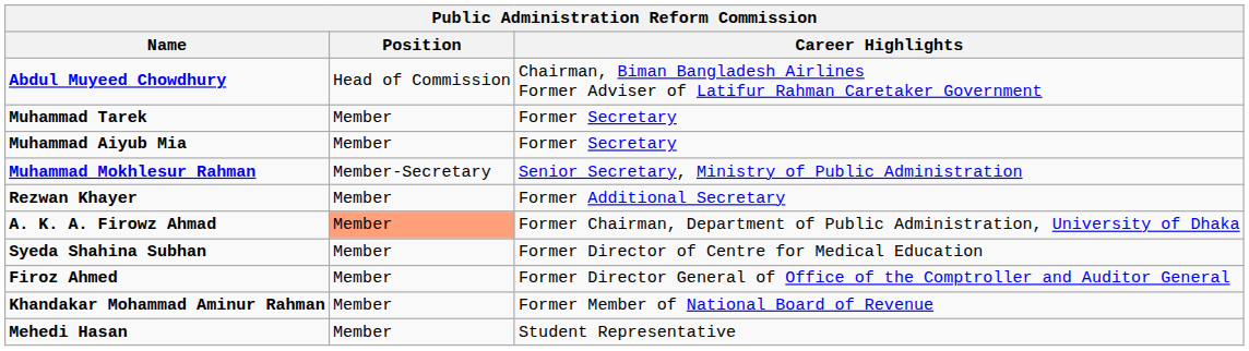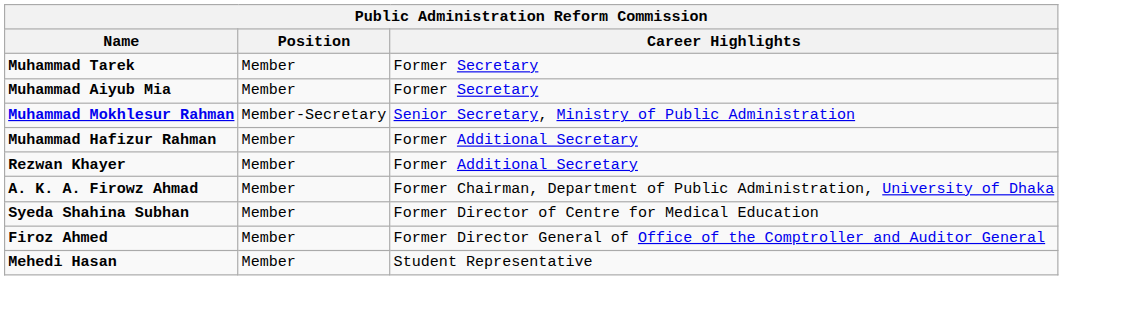- row: Abdul Muyeed Chowdhury | Head of Commission | Chairman, Biman Bangladesh Airlines Former Adviser of Latifur Rahman Caretaker Government
+ row: Muhammad Hafizur Rahman | Member | Former Additional Secretary
A. K. A. Firowz Ahmad | Position: lightsalmon background -> no background
- row: Khandakar Mohammad Aminur Rahman | Member | Former Member of National Board of Revenue
